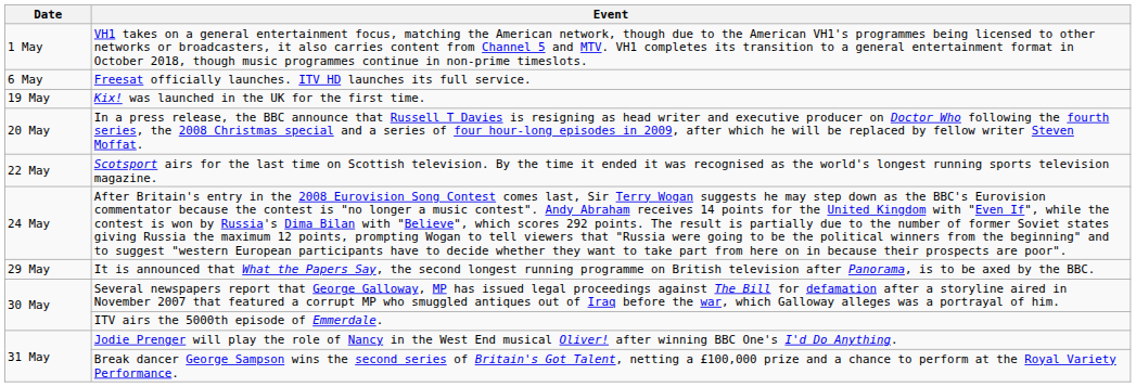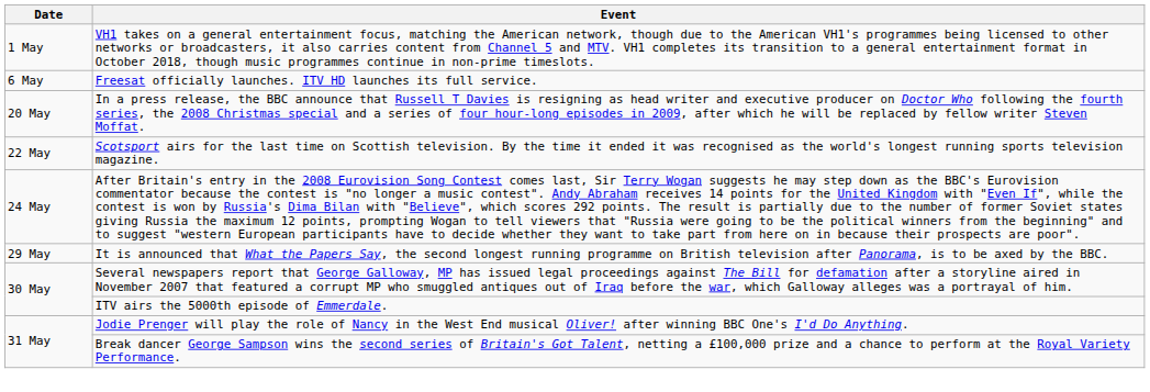- row: 19 May | Kix! was launched in the UK for the first time.
